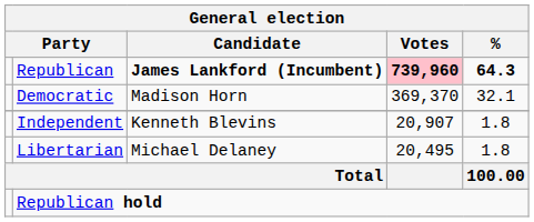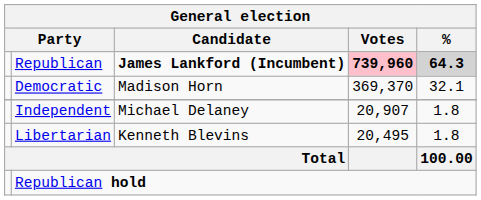Republican | General election / %: no background -> lightgrey background
Independent | General election / Candidate: Kenneth Blevins -> Michael Delaney
Libertarian | General election / Candidate: Michael Delaney -> Kenneth Blevins
